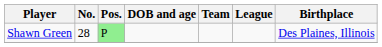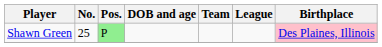Shawn Green | No.: 28 -> 25
Shawn Green | Birthplace: no background -> pink background
